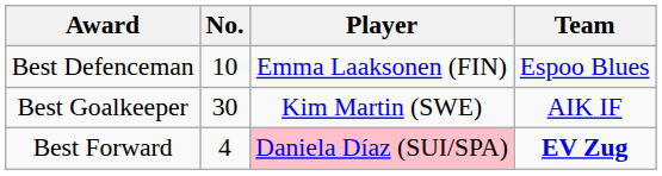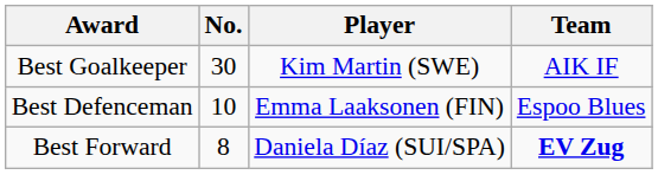rows swapped: Best Goalkeeper <-> Best Defenceman
Best Forward | No.: 4 -> 8
Best Forward | Player: pink background -> no background
